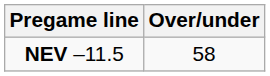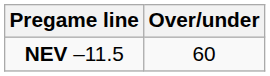NEV –11.5 | Over/under: 58 -> 60
